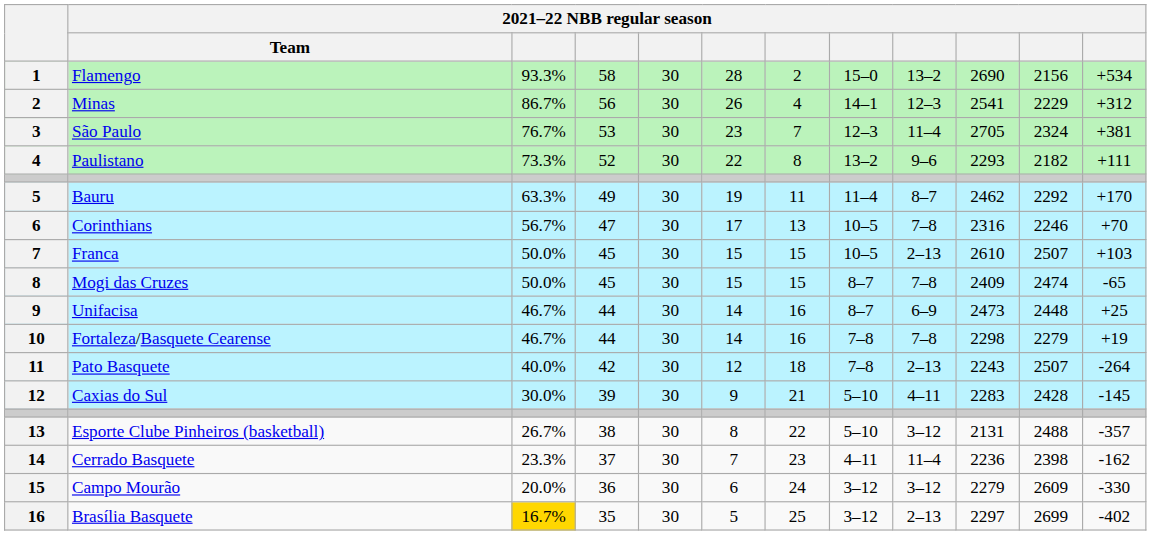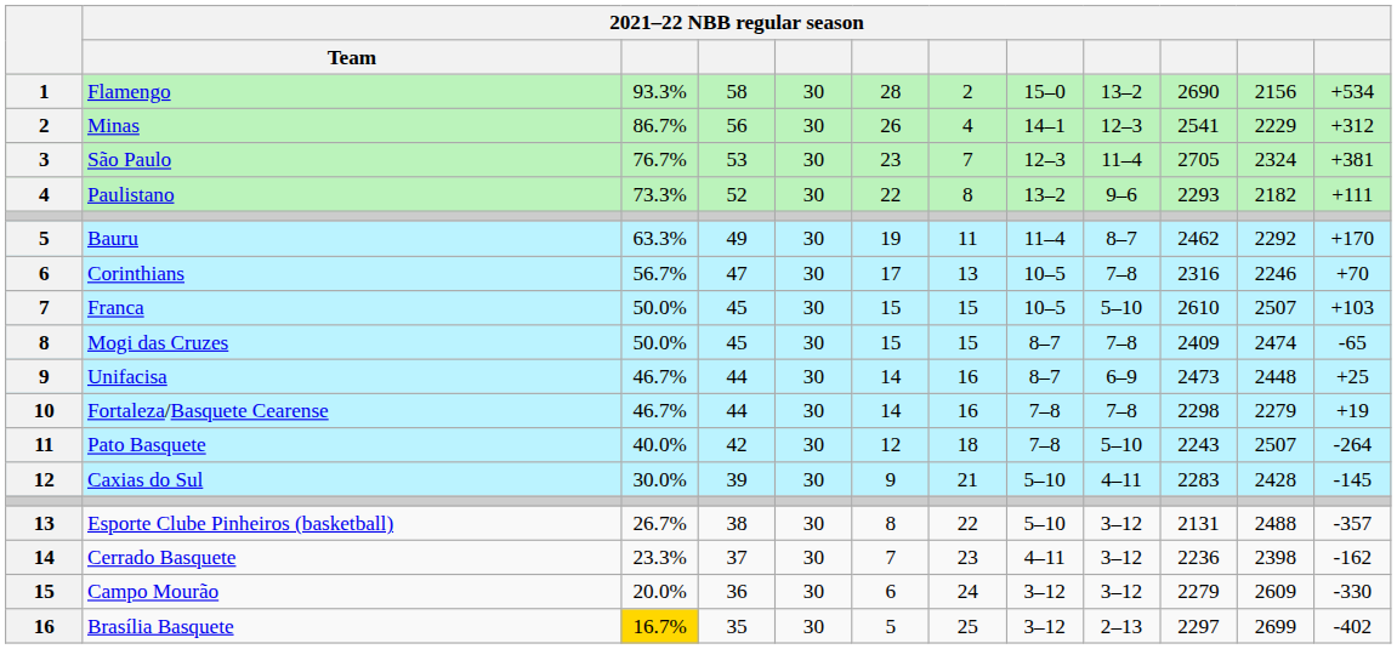Franca | column 9: 2–13 -> 5–10
Pato Basquete | column 9: 2–13 -> 5–10
Cerrado Basquete | column 9: 11–4 -> 3–12
